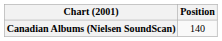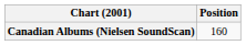Canadian Albums (Nielsen SoundScan) | Position: 140 -> 160
